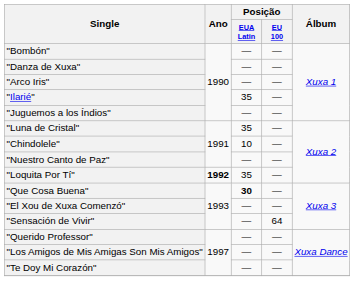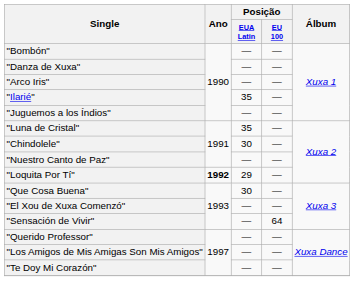"Chindolele" | Posição / EUA Latin: 10 -> 30
"Loquita Por Tí" | Posição / EUA Latin: 35 -> 29
"Que Cosa Buena" | Posição / EUA Latin: bold -> normal
